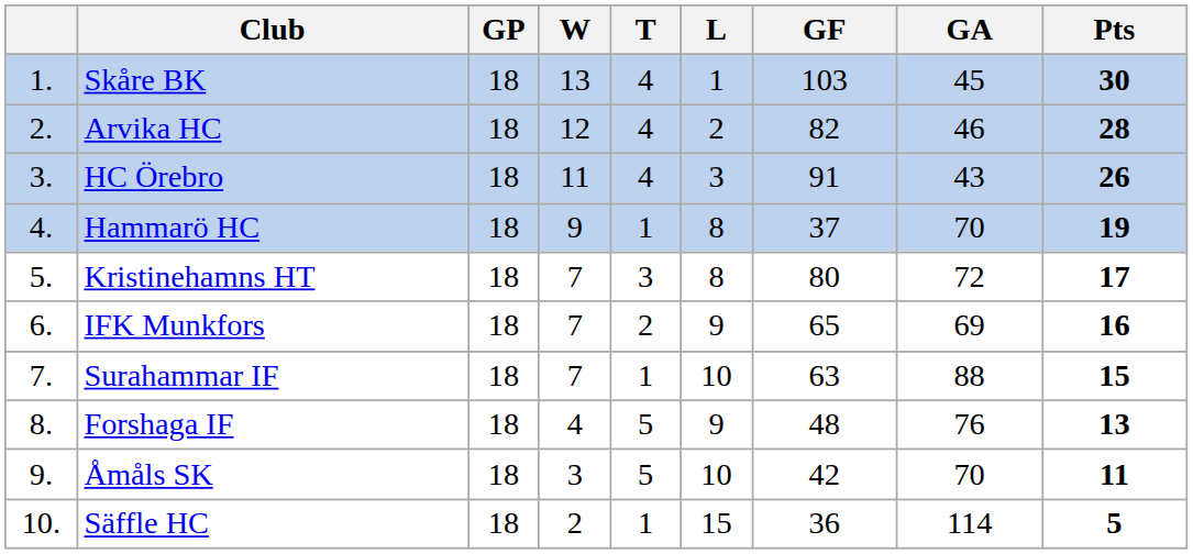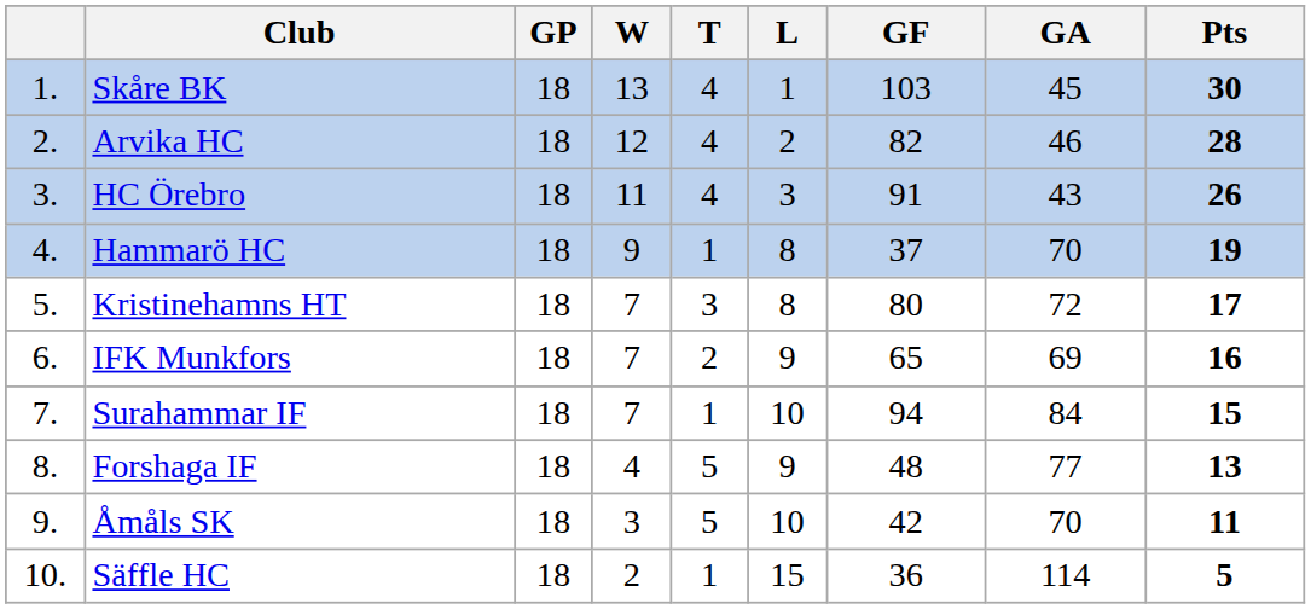Surahammar IF | GF: 63 -> 94
Surahammar IF | GA: 88 -> 84
Forshaga IF | GA: 76 -> 77
